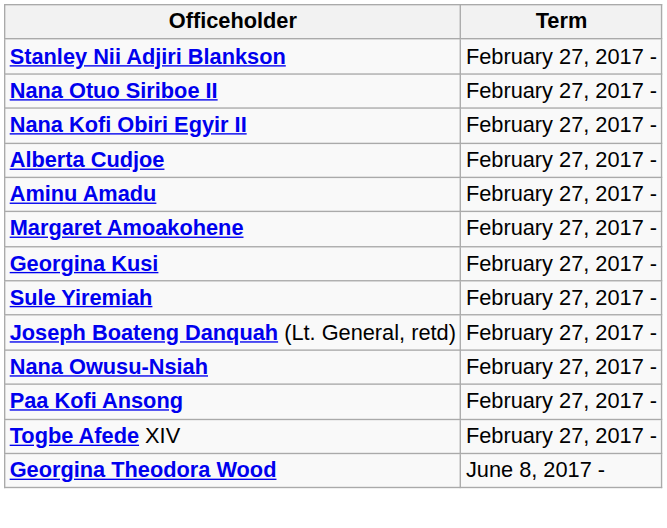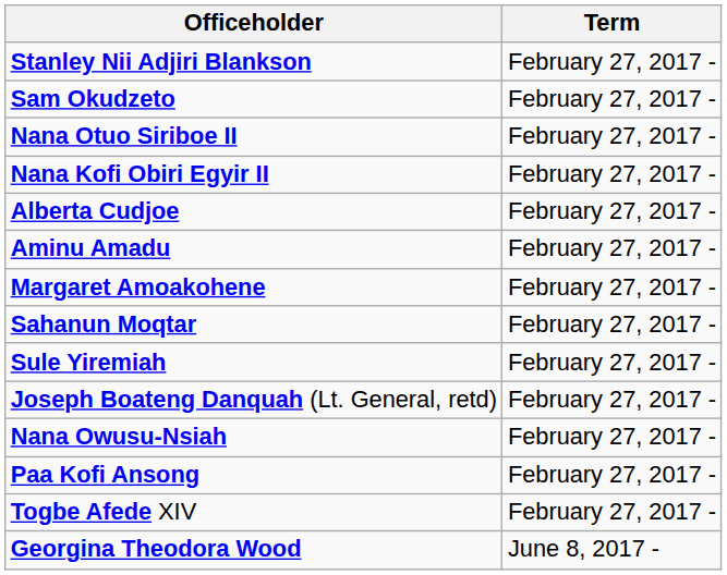+ row: Sam Okudzeto | February 27, 2017 -
+ row: Sahanun Moqtar | February 27, 2017 -
- row: Georgina Kusi | February 27, 2017 -
